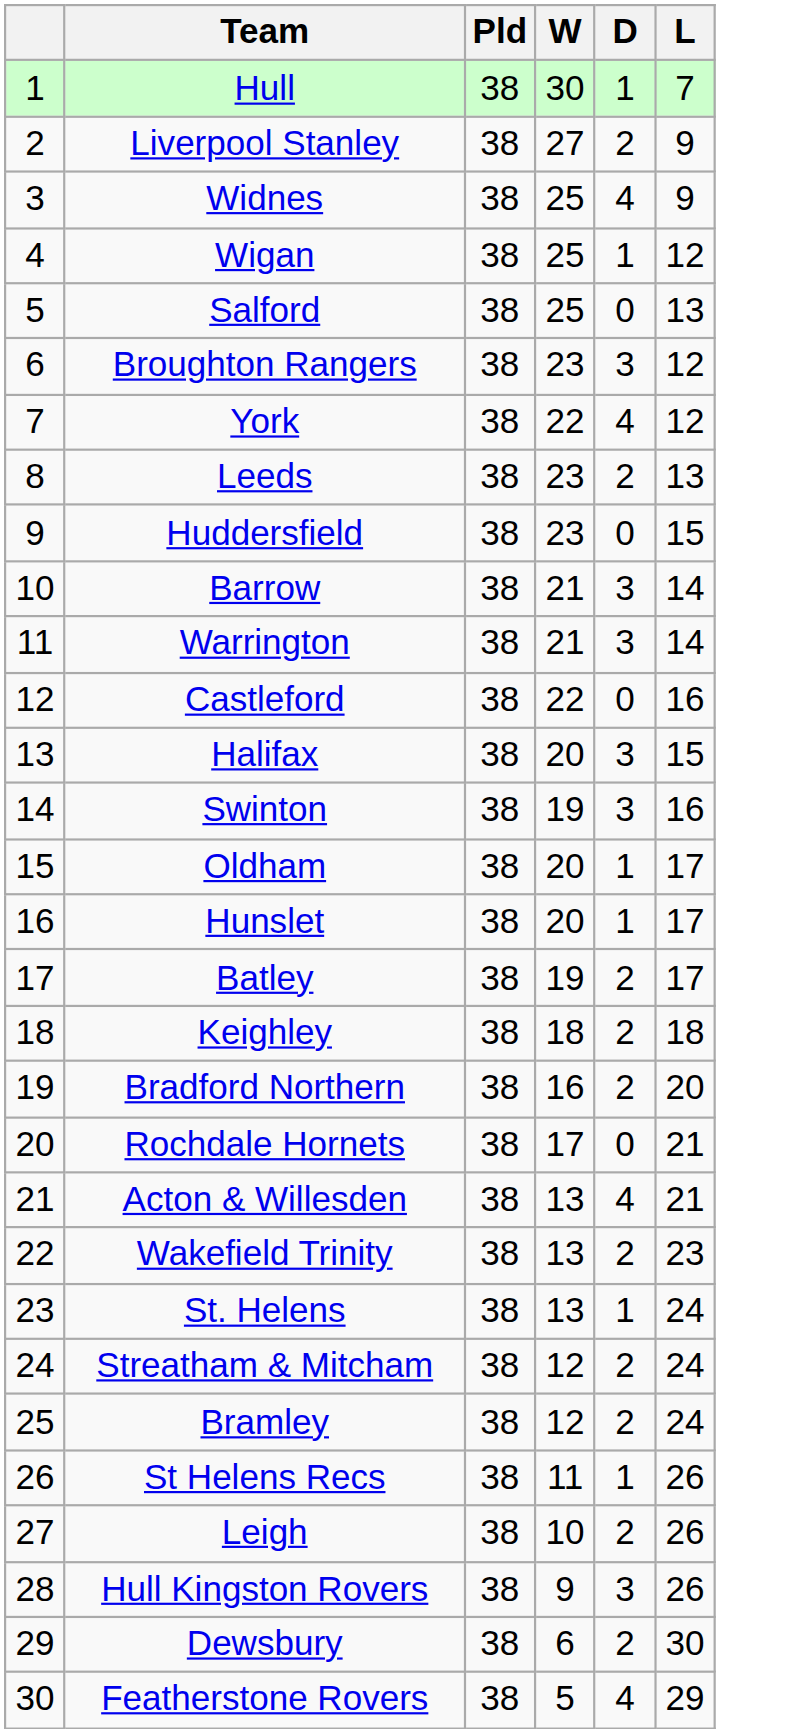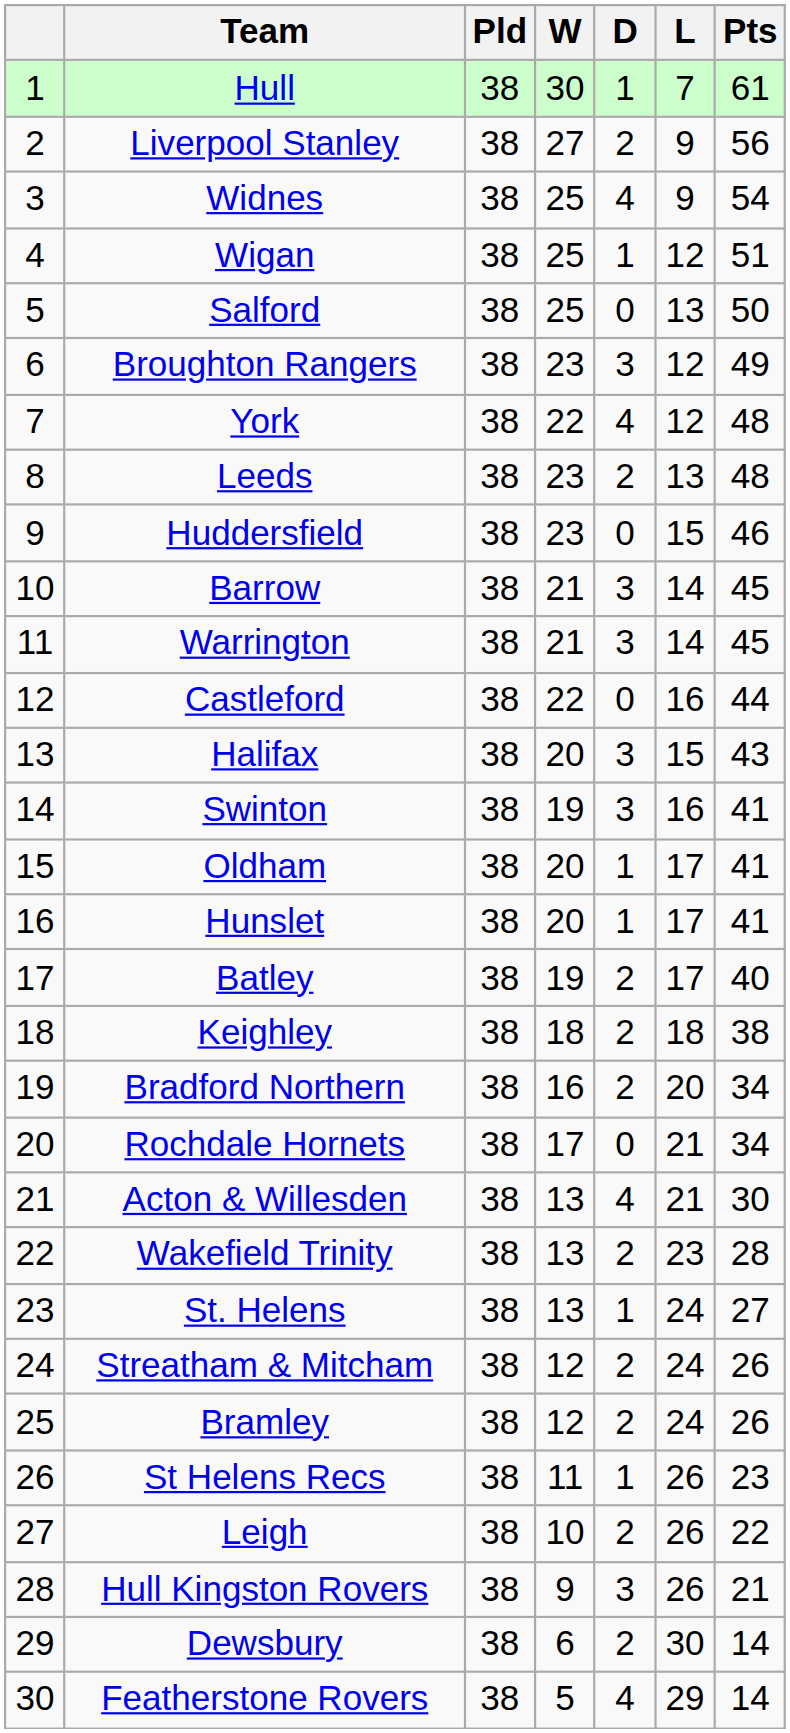+ column: Pts | 61 | 56 | 54 | 51 | 50 | 49 | 48 | 48 | 46 | 45 | 45 | 44 | 43 | 41 | 41 | 41 | 40 | 38 | 34 | 34 | 30 | 28 | 27 | 26 | 26 | 23 | 22 | 21 | 14 | 14
